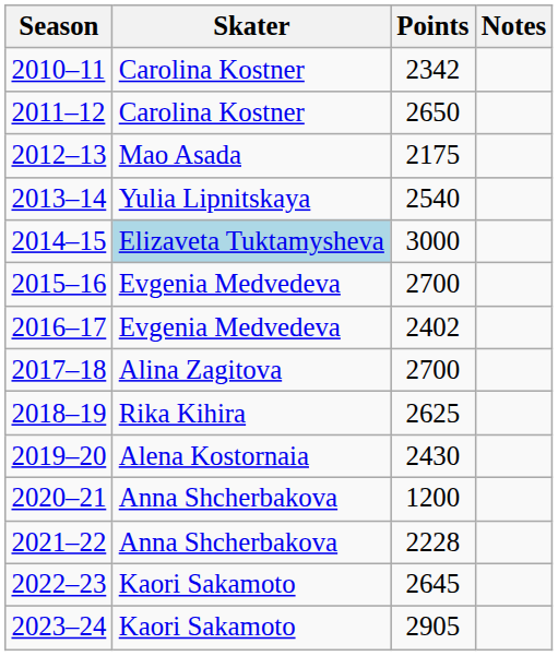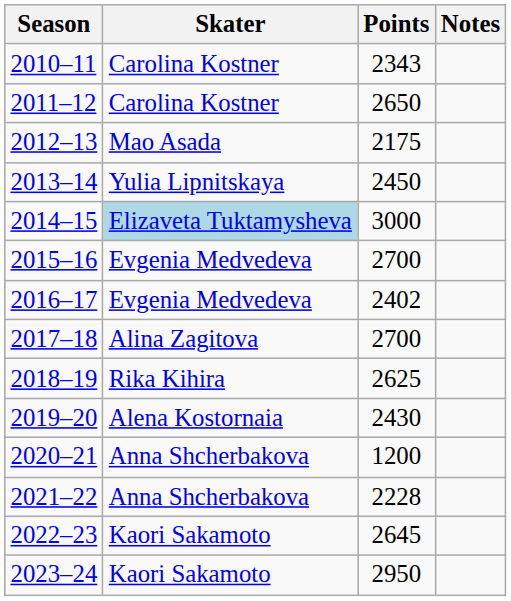2010–11 | Points: 2342 -> 2343
2013–14 | Points: 2540 -> 2450
2023–24 | Points: 2905 -> 2950
